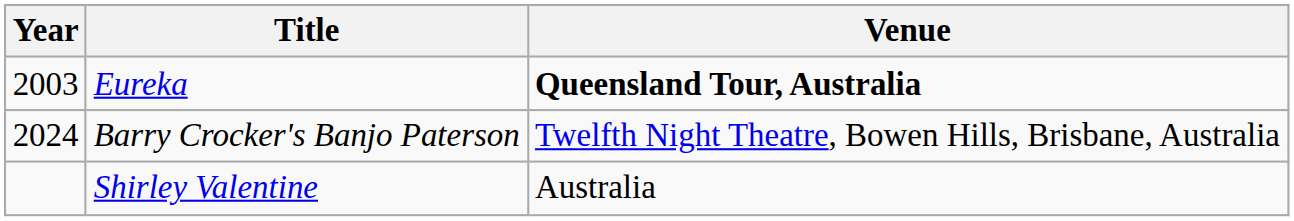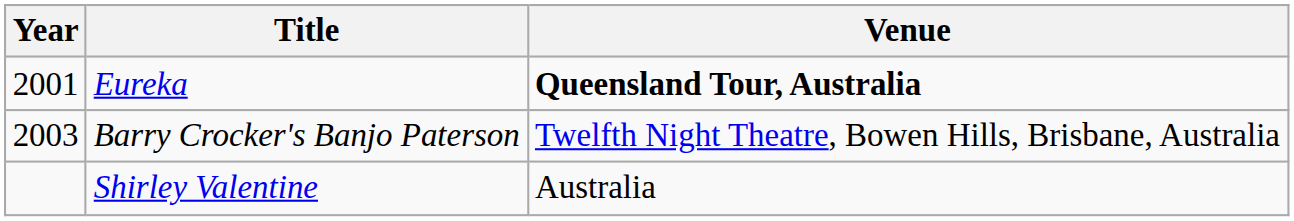Eureka | Year: 2003 -> 2001
Barry Crocker's Banjo Paterson | Year: 2024 -> 2003
